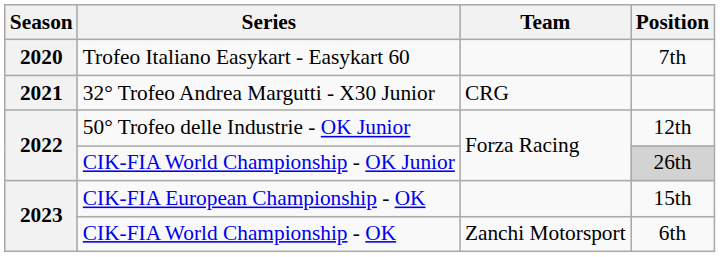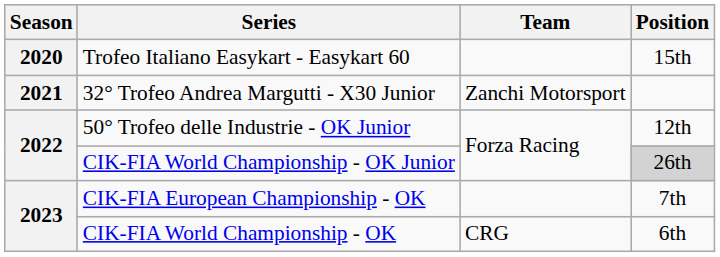Trofeo Italiano Easykart - Easykart 60 | Position: 7th -> 15th
32° Trofeo Andrea Margutti - X30 Junior | Team: CRG -> Zanchi Motorsport
CIK-FIA European Championship - OK | Position: 15th -> 7th
CIK-FIA World Championship - OK | Team: Zanchi Motorsport -> CRG
